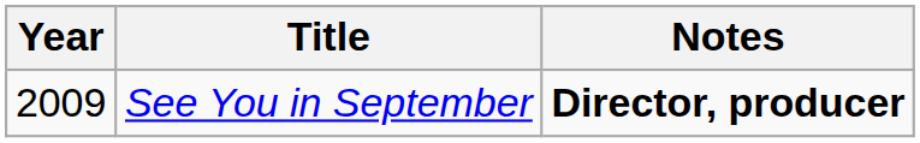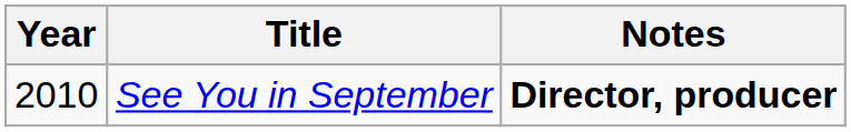See You in September | Year: 2009 -> 2010
